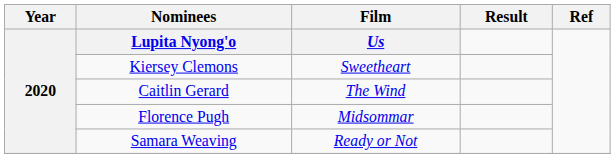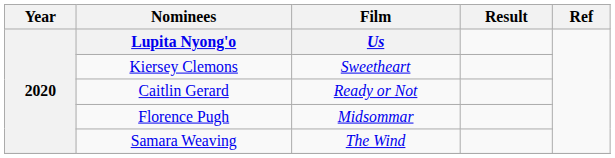Caitlin Gerard | Film: The Wind -> Ready or Not
Samara Weaving | Film: Ready or Not -> The Wind
